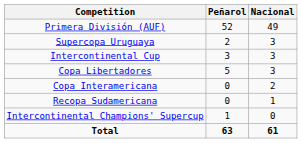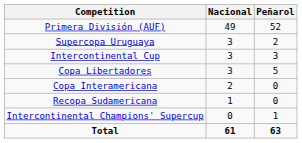columns swapped: Nacional <-> Peñarol
